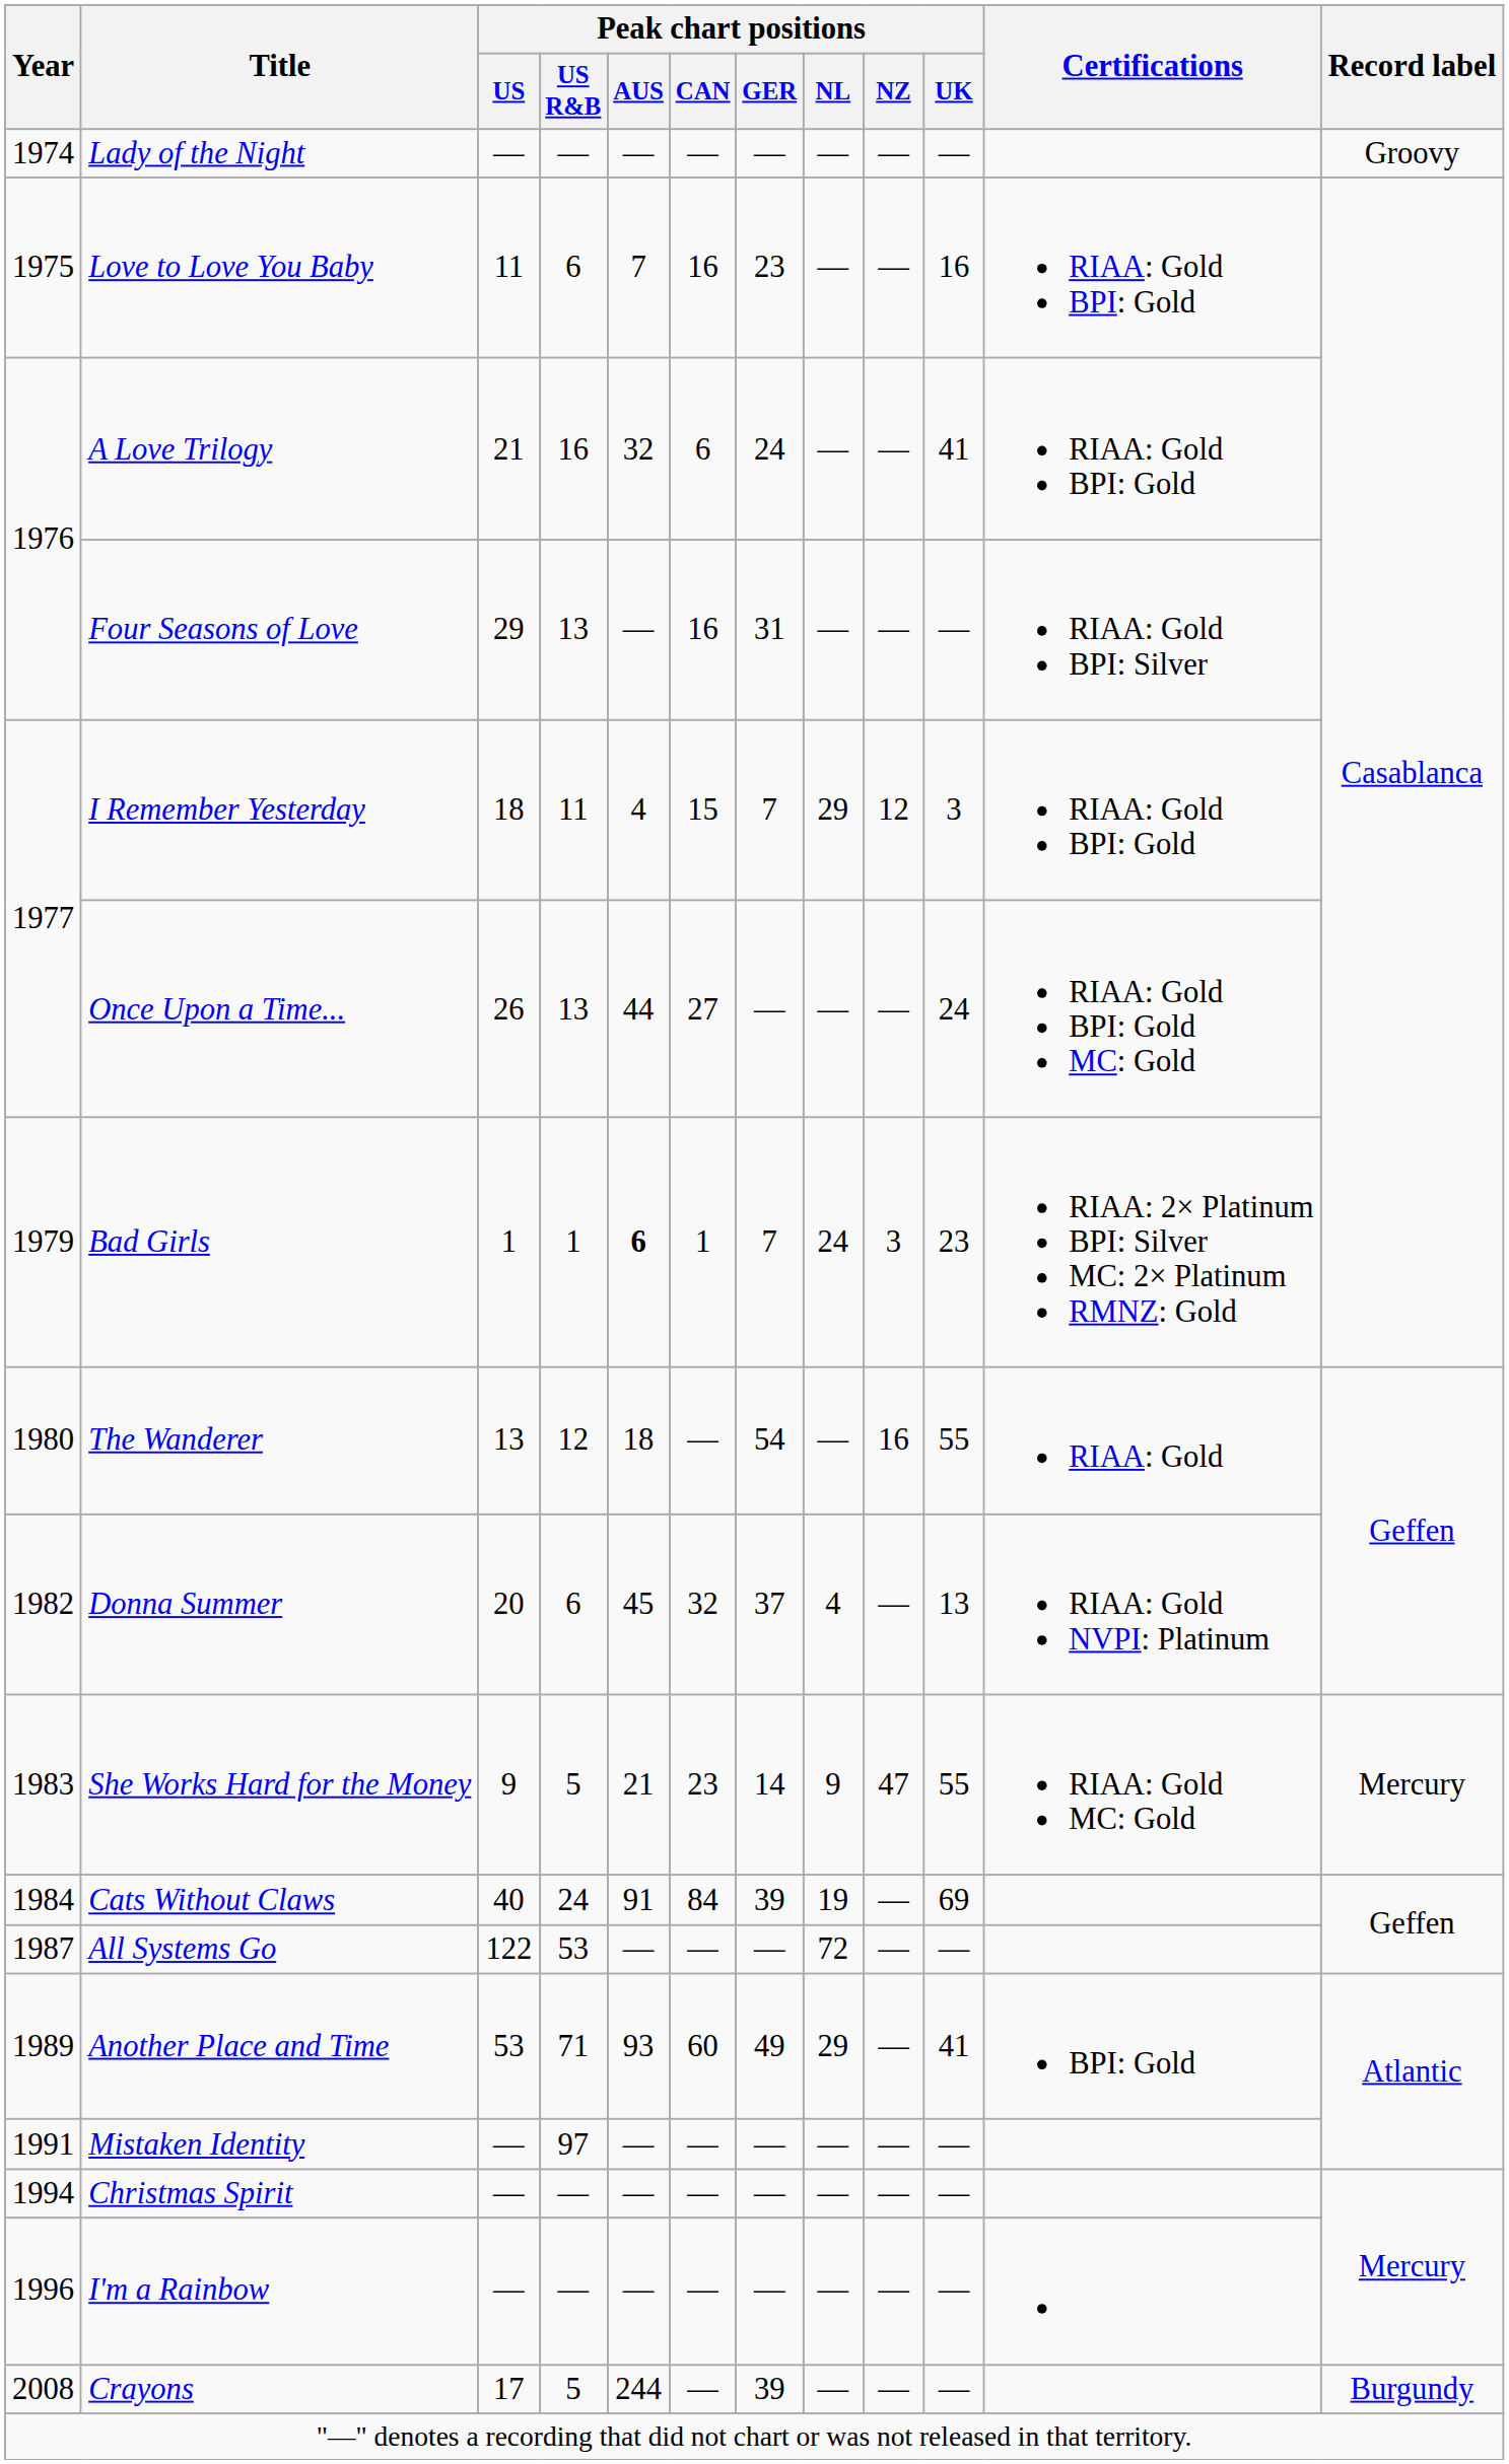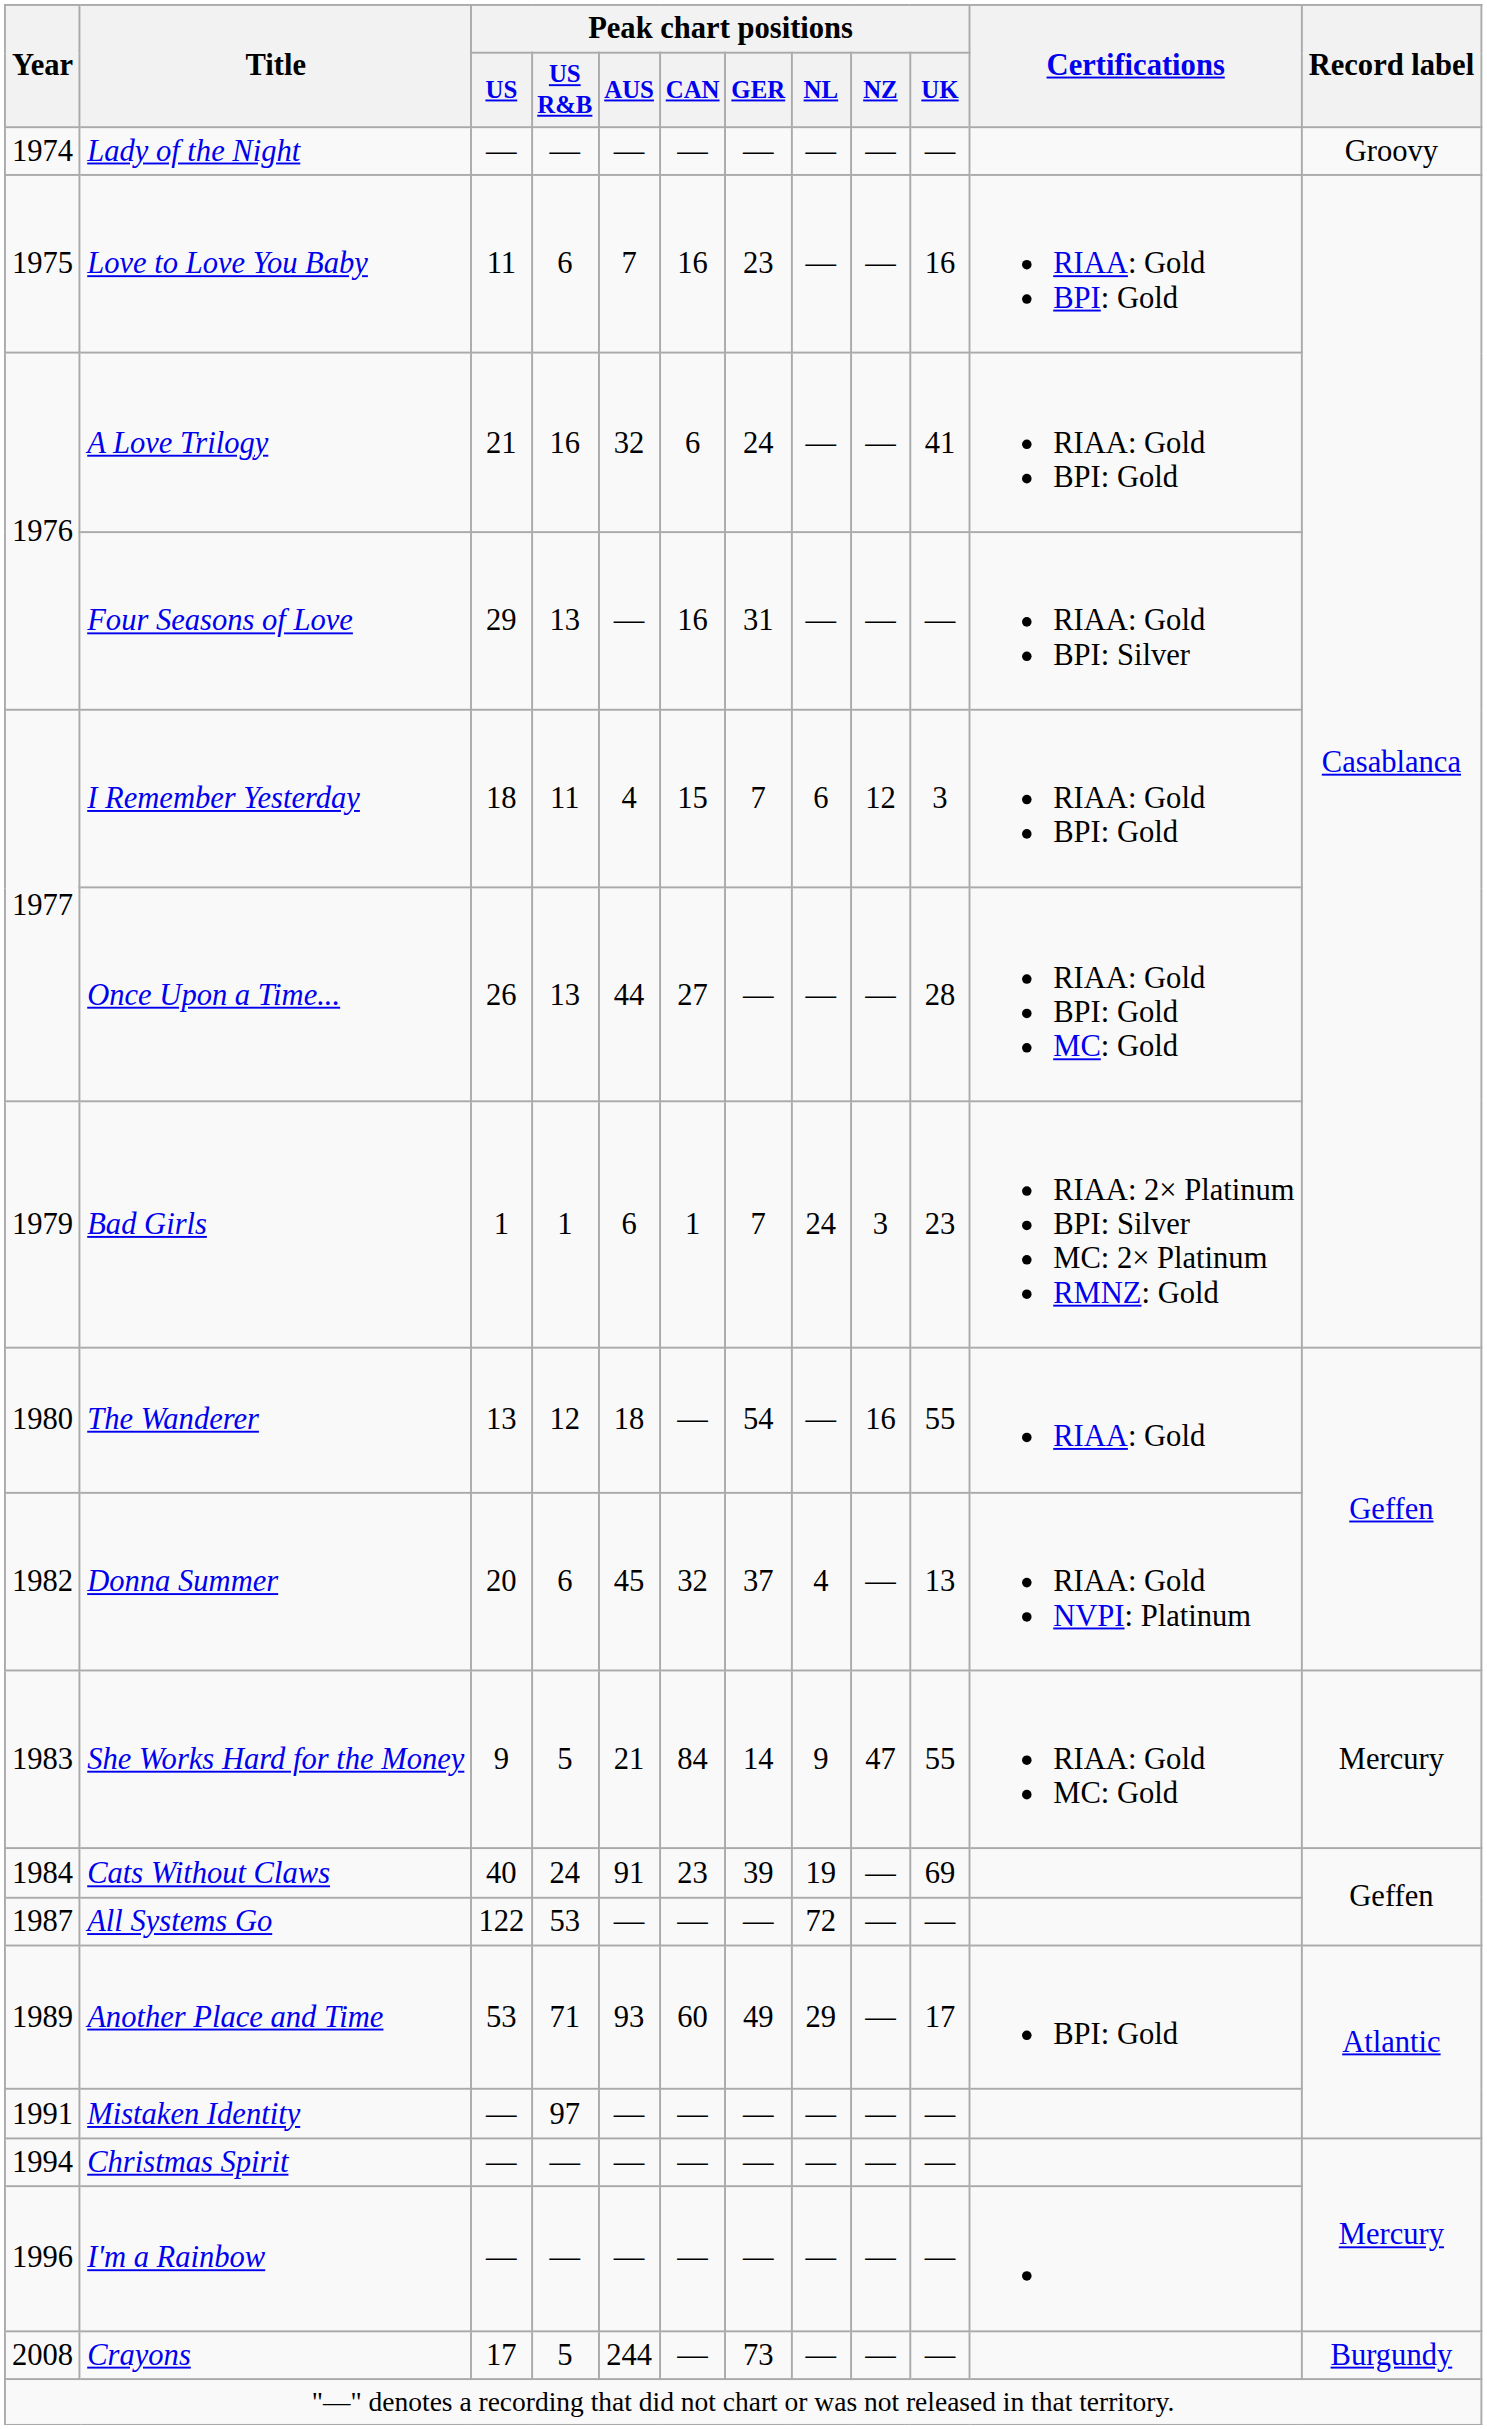I Remember Yesterday | Peak chart positions / NL: 29 -> 6
Once Upon a Time... | Peak chart positions / UK: 24 -> 28
Bad Girls | Peak chart positions / AUS: bold -> normal
She Works Hard for the Money | Peak chart positions / CAN: 23 -> 84
Cats Without Claws | Peak chart positions / CAN: 84 -> 23
Another Place and Time | Peak chart positions / UK: 41 -> 17
Crayons | Peak chart positions / GER: 39 -> 73
